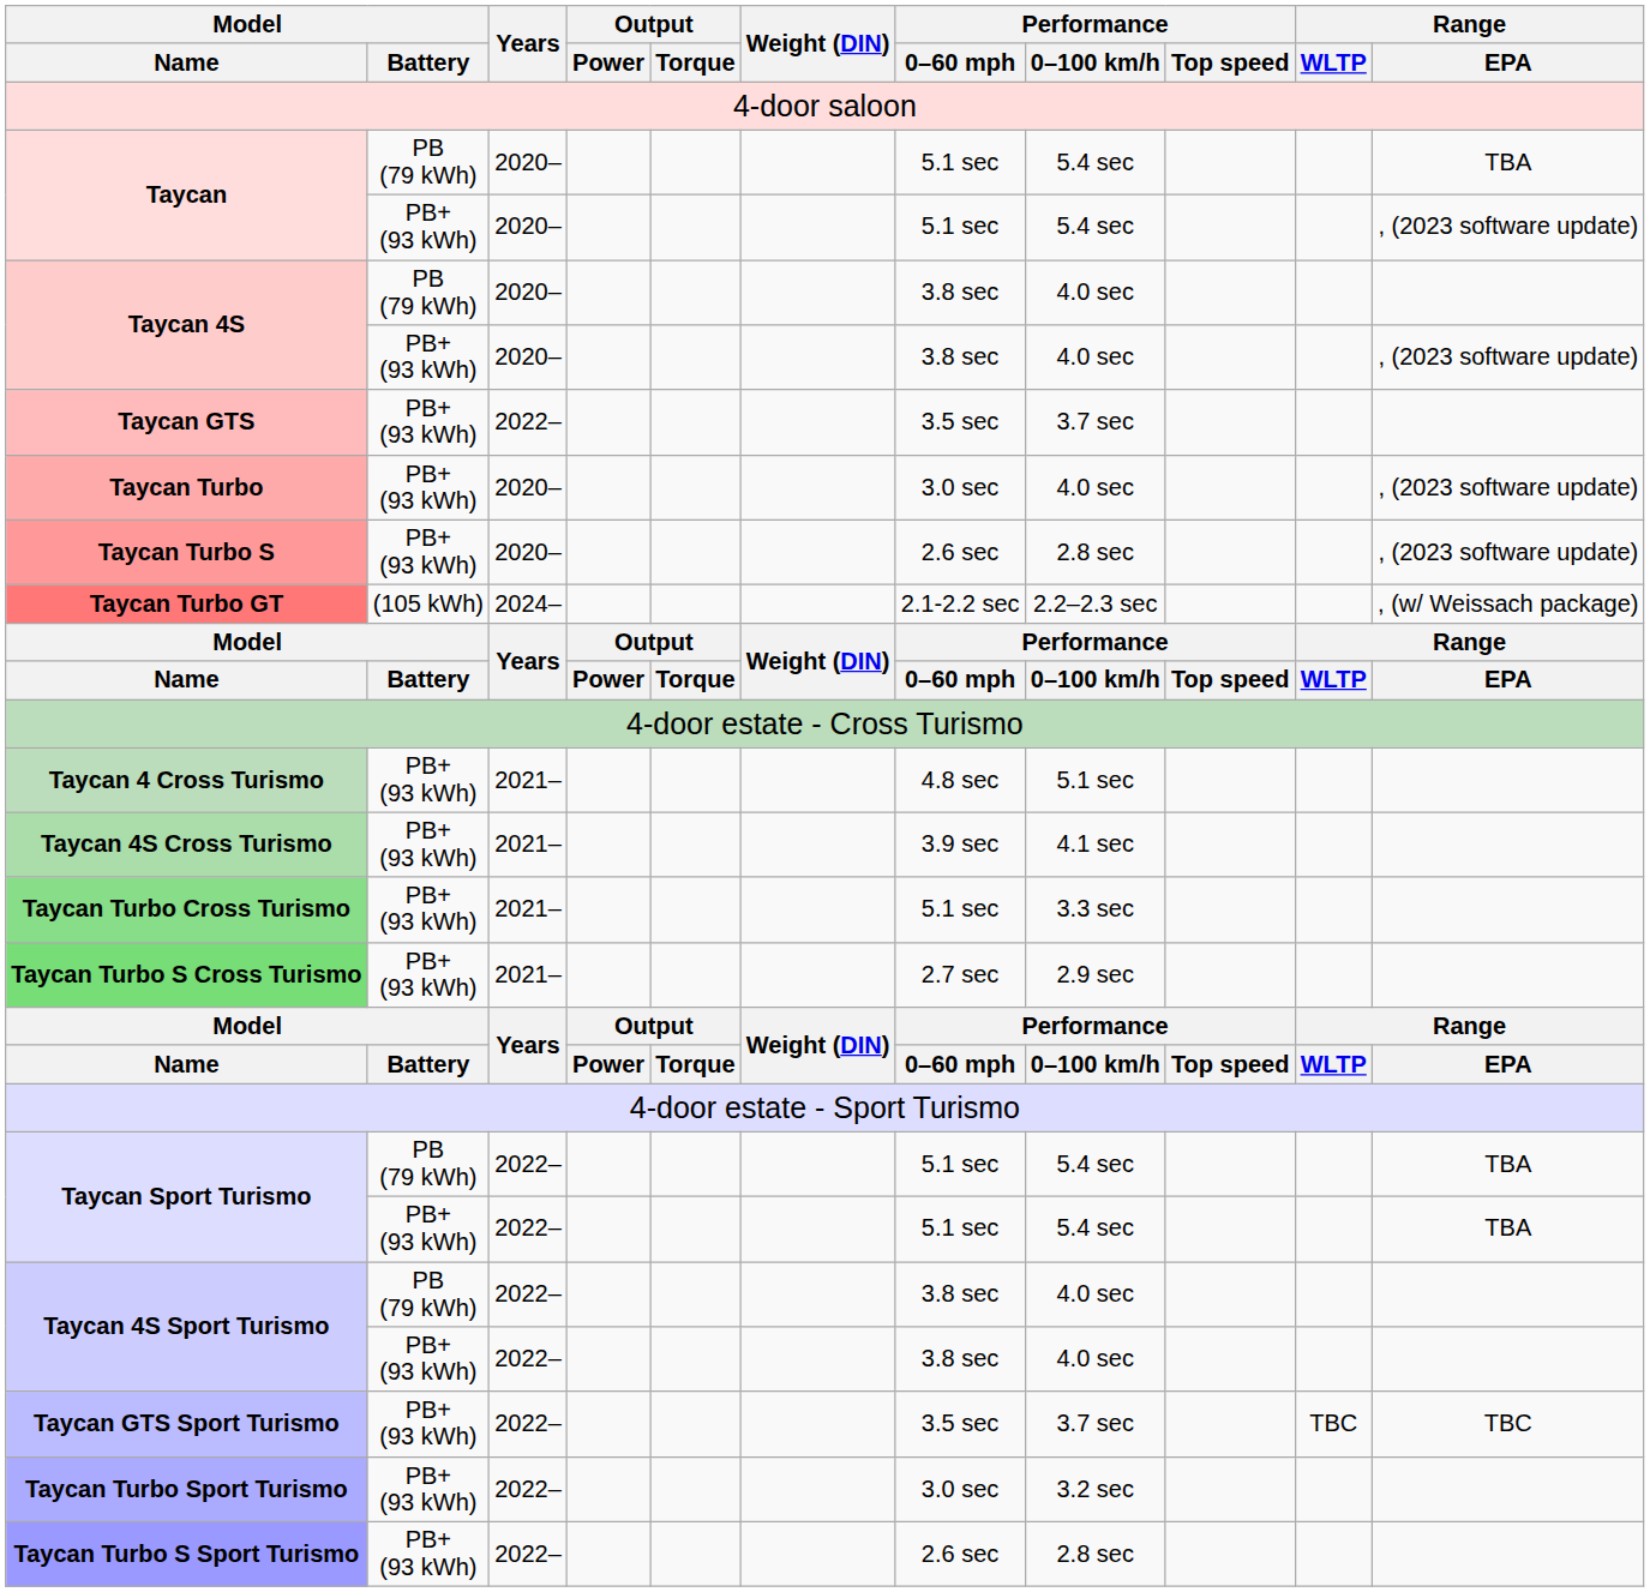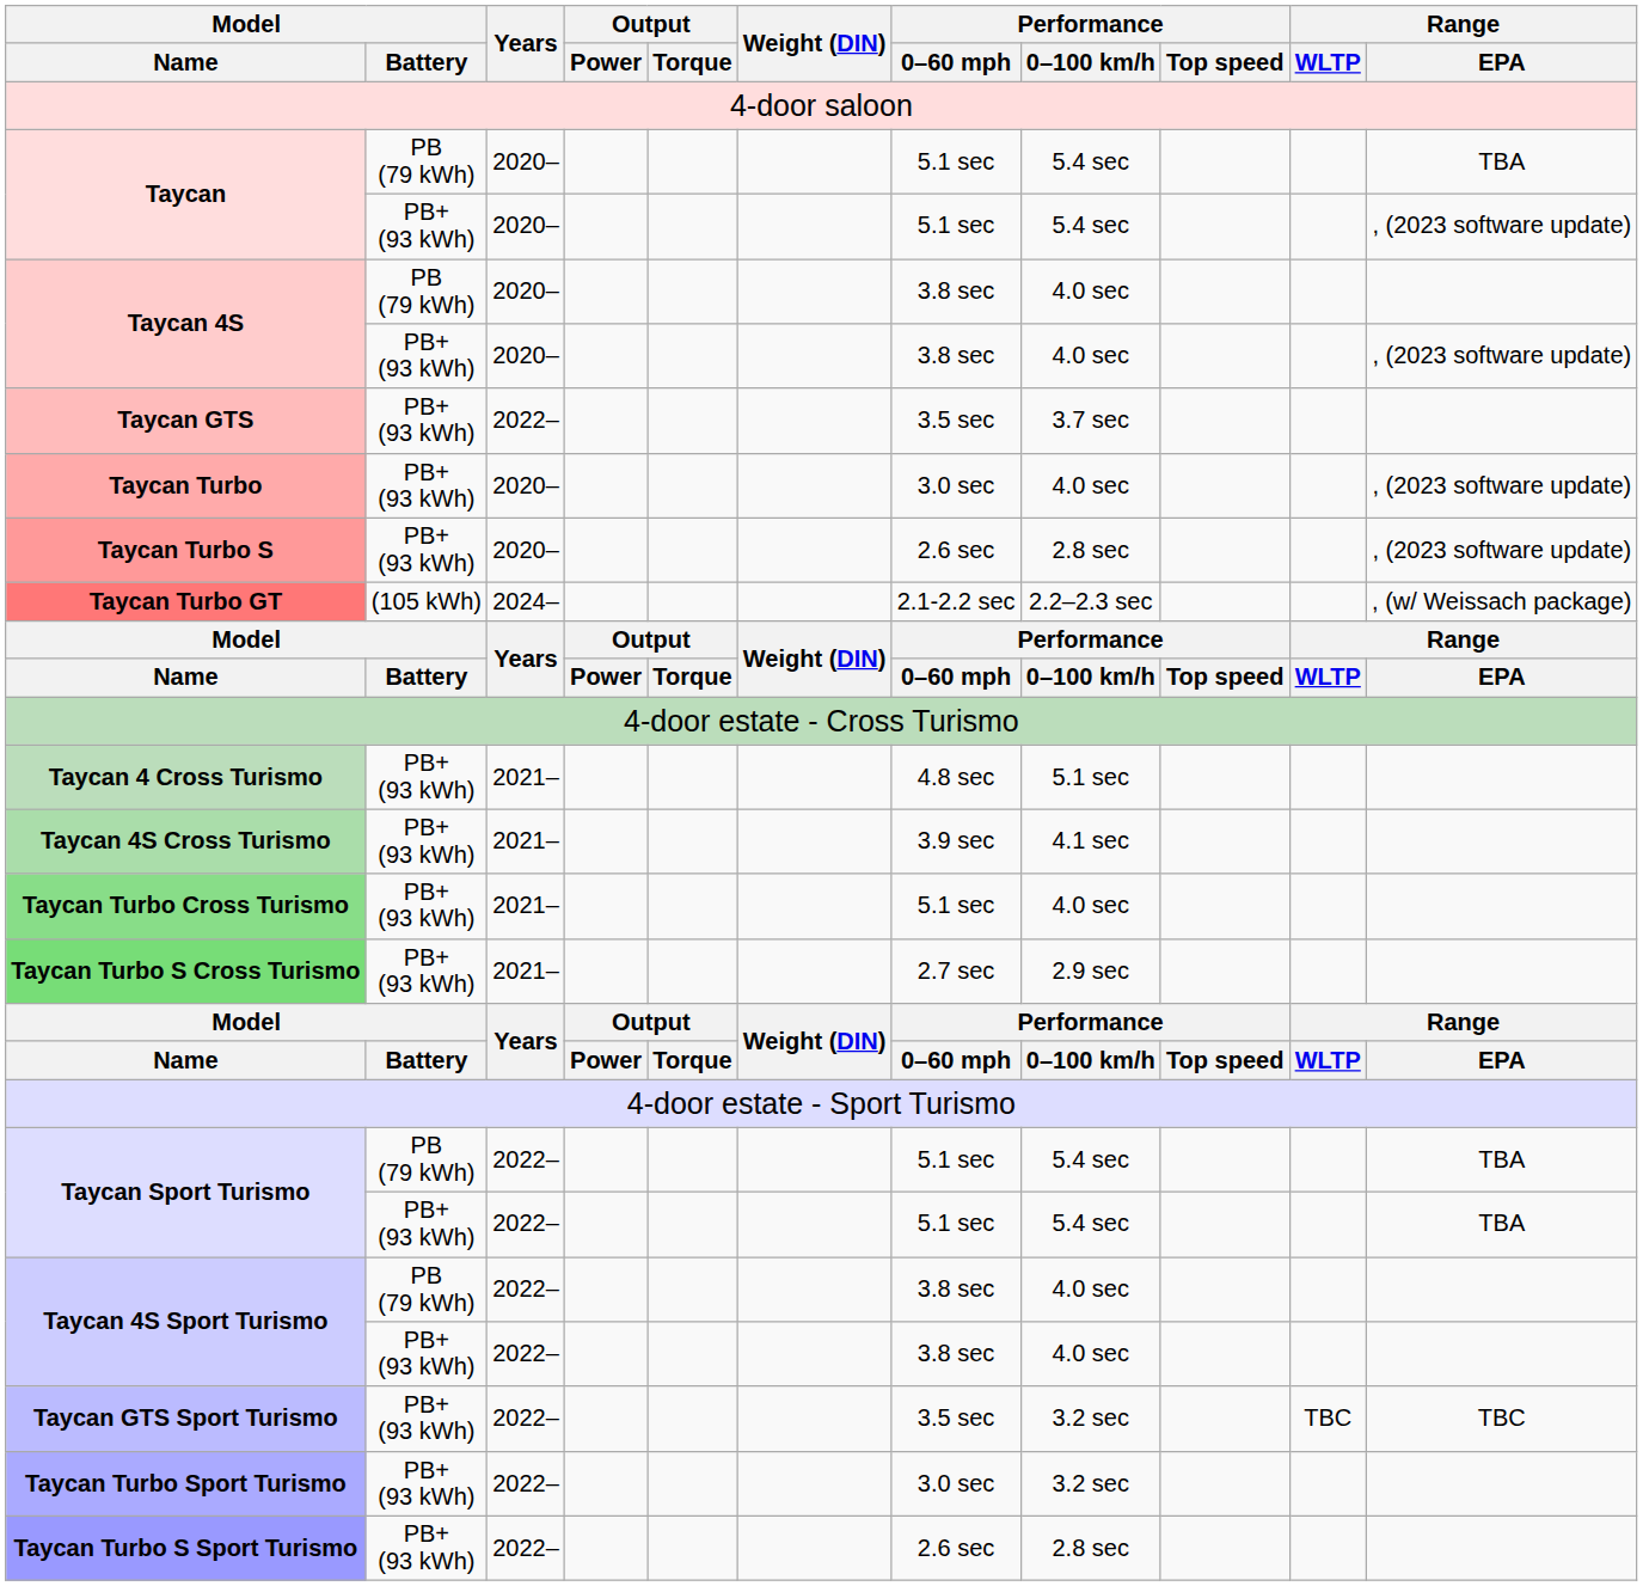Taycan Turbo Cross Turismo | Performance / 0–100 km/h: 3.3 sec -> 4.0 sec
Taycan GTS Sport Turismo | Performance / 0–100 km/h: 3.7 sec -> 3.2 sec
